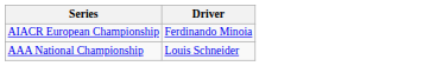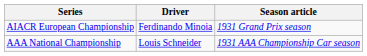+ column: Season article | 1931 Grand Prix season | 1931 AAA Championship Car season
